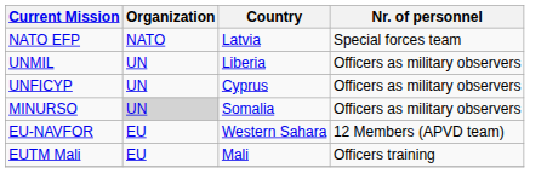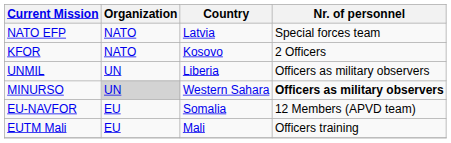+ row: KFOR | NATO | Kosovo | 2 Officers
- row: UNFICYP | UN | Cyprus | Officers as military observers
MINURSO | Country: Somalia -> Western Sahara
MINURSO | Nr. of personnel: normal -> bold
EU-NAVFOR | Country: Western Sahara -> Somalia
